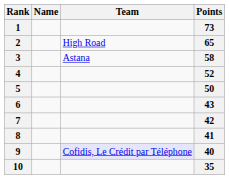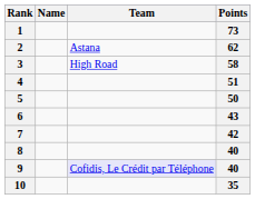2 | Team: High Road -> Astana
2 | Points: 65 -> 62
3 | Team: Astana -> High Road
4 | Points: 52 -> 51
8 | Points: 41 -> 40
